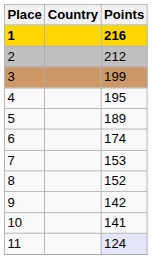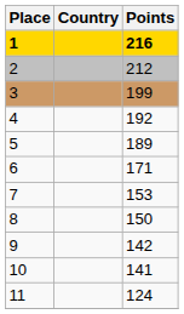4 | Points: 195 -> 192
6 | Points: 174 -> 171
8 | Points: 152 -> 150
11 | Points: lavender background -> no background
